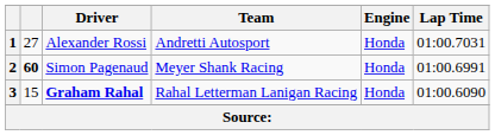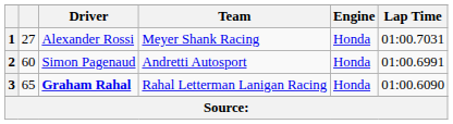1 | Team: Andretti Autosport -> Meyer Shank Racing
2 | column 2: bold -> normal
2 | Team: Meyer Shank Racing -> Andretti Autosport
3 | column 2: 15 -> 65
